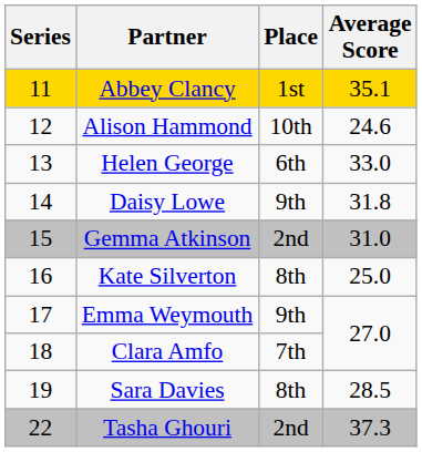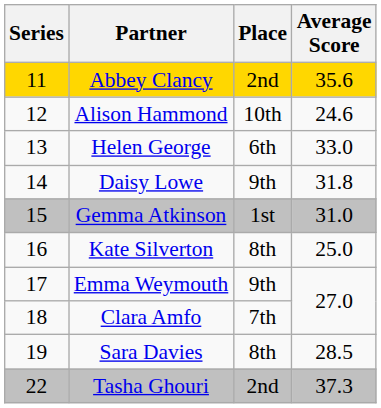Abbey Clancy | Place: 1st -> 2nd
Abbey Clancy | Average Score: 35.1 -> 35.6
Gemma Atkinson | Place: 2nd -> 1st
